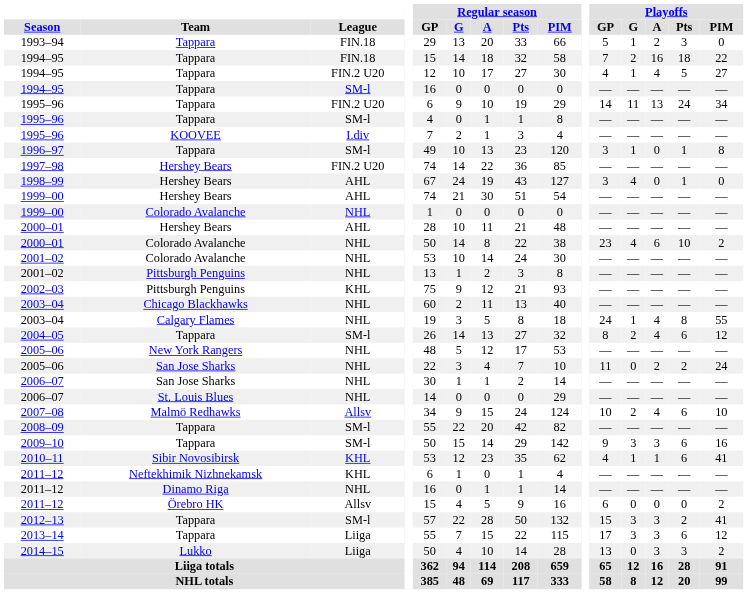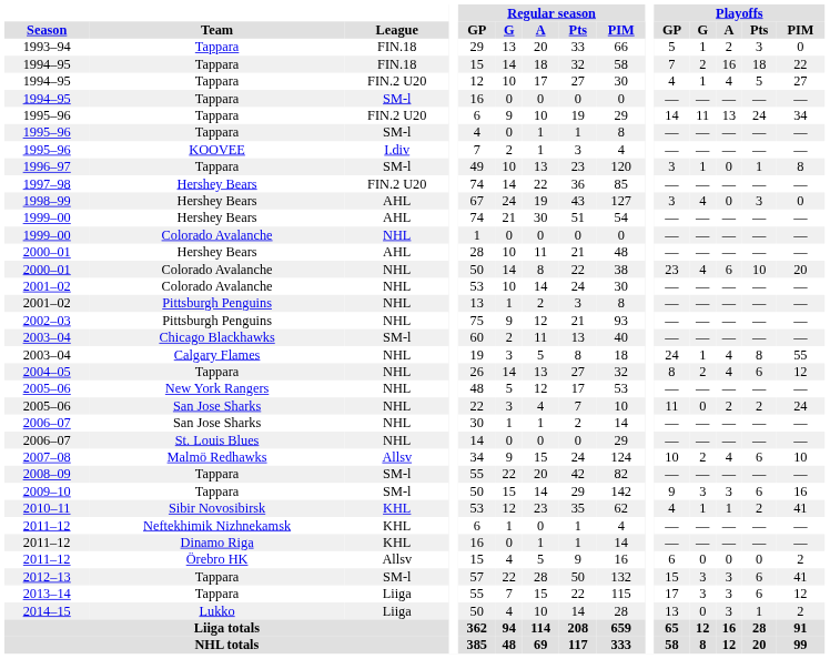1998–99 | Playoffs / Pts: 1 -> 3
2000–01 / Colorado Avalanche | Playoffs / PIM: 2 -> 20
2002–03 | League: KHL -> NHL
2003–04 / Chicago Blackhawks | League: NHL -> SM-l
2004–05 | League: SM-l -> NHL
2010–11 | Playoffs / Pts: 6 -> 2
2011–12 / Dinamo Riga | League: NHL -> KHL
2012–13 | Playoffs / Pts: 2 -> 6
2014–15 | Playoffs / Pts: 3 -> 1
